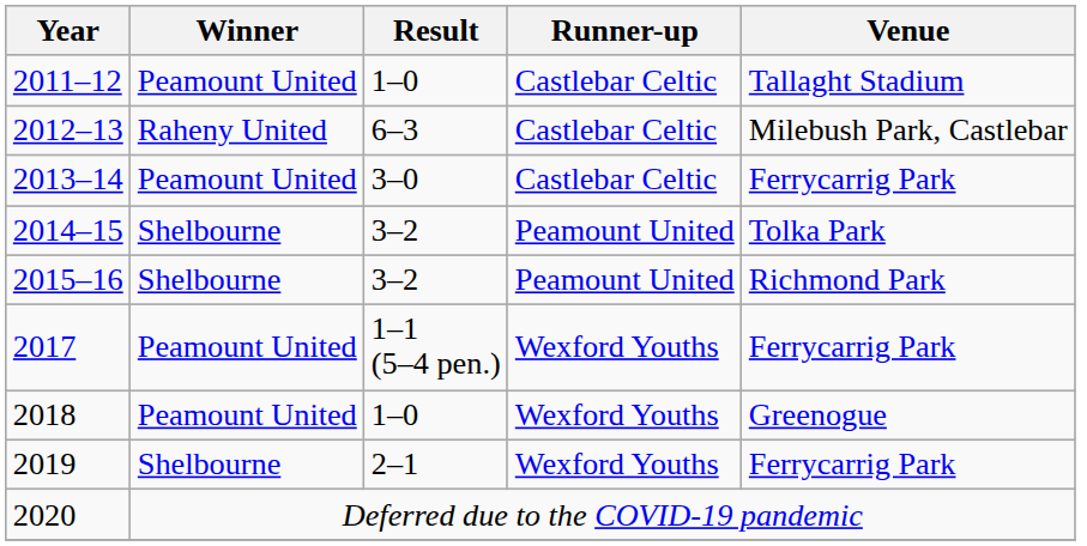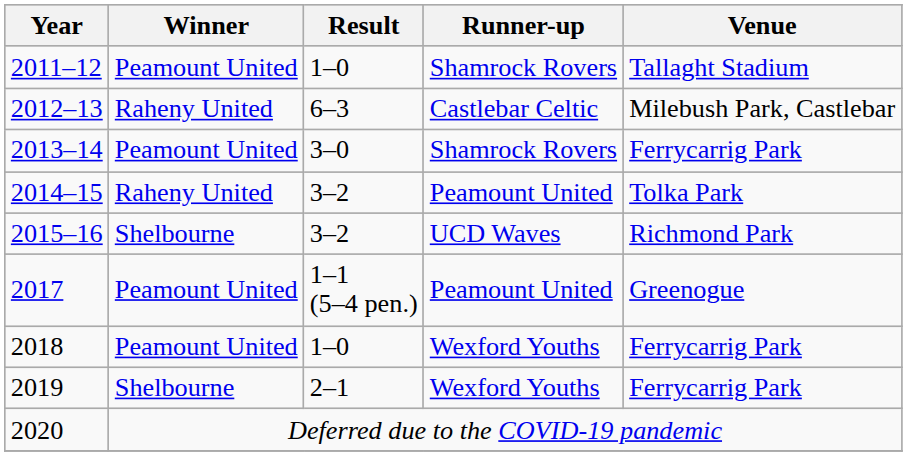2011–12 | Runner-up: Castlebar Celtic -> Shamrock Rovers
2013–14 | Runner-up: Castlebar Celtic -> Shamrock Rovers
2014–15 | Winner: Shelbourne -> Raheny United
2015–16 | Runner-up: Peamount United -> UCD Waves
2017 | Runner-up: Wexford Youths -> Peamount United
2017 | Venue: Ferrycarrig Park -> Greenogue
2018 | Venue: Greenogue -> Ferrycarrig Park
